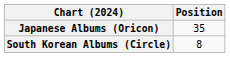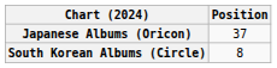Japanese Albums (Oricon) | Position: 35 -> 37
